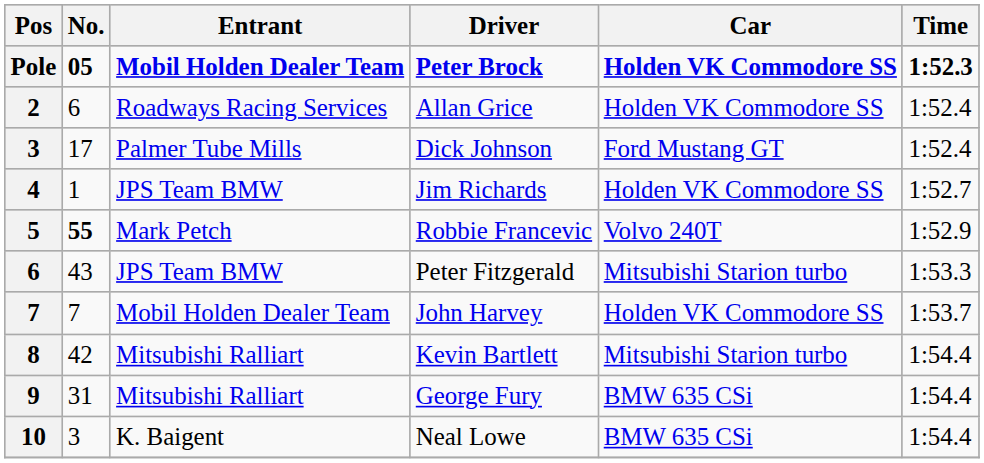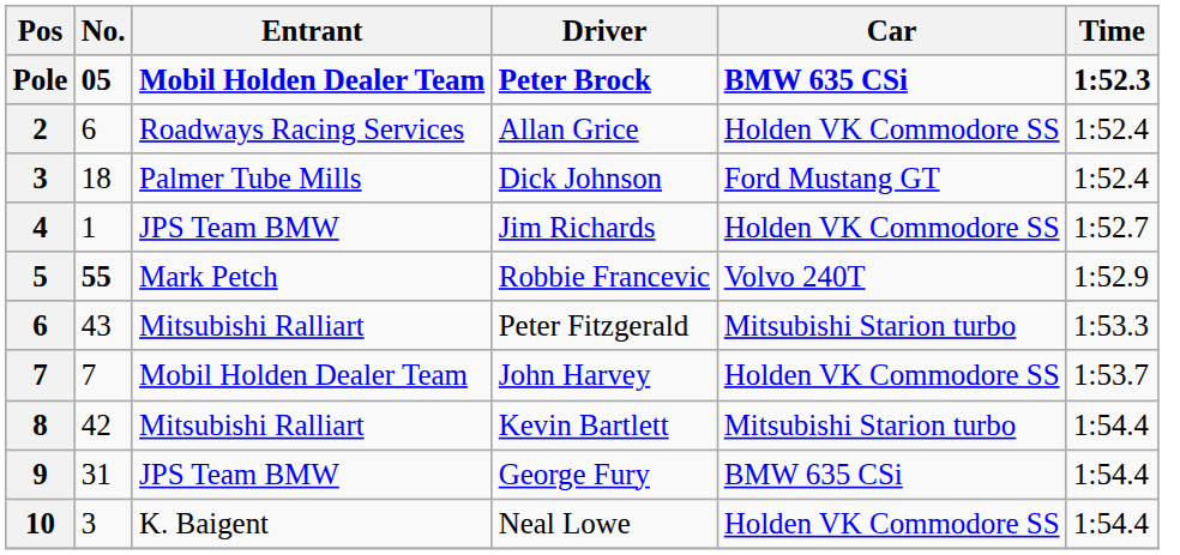Peter Brock | Car: Holden VK Commodore SS -> BMW 635 CSi
Dick Johnson | No.: 17 -> 18
Peter Fitzgerald | Entrant: JPS Team BMW -> Mitsubishi Ralliart
George Fury | Entrant: Mitsubishi Ralliart -> JPS Team BMW
Neal Lowe | Car: BMW 635 CSi -> Holden VK Commodore SS
